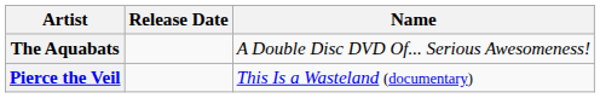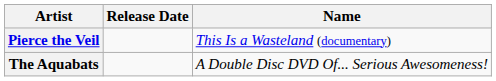rows swapped: The Aquabats <-> Pierce the Veil
